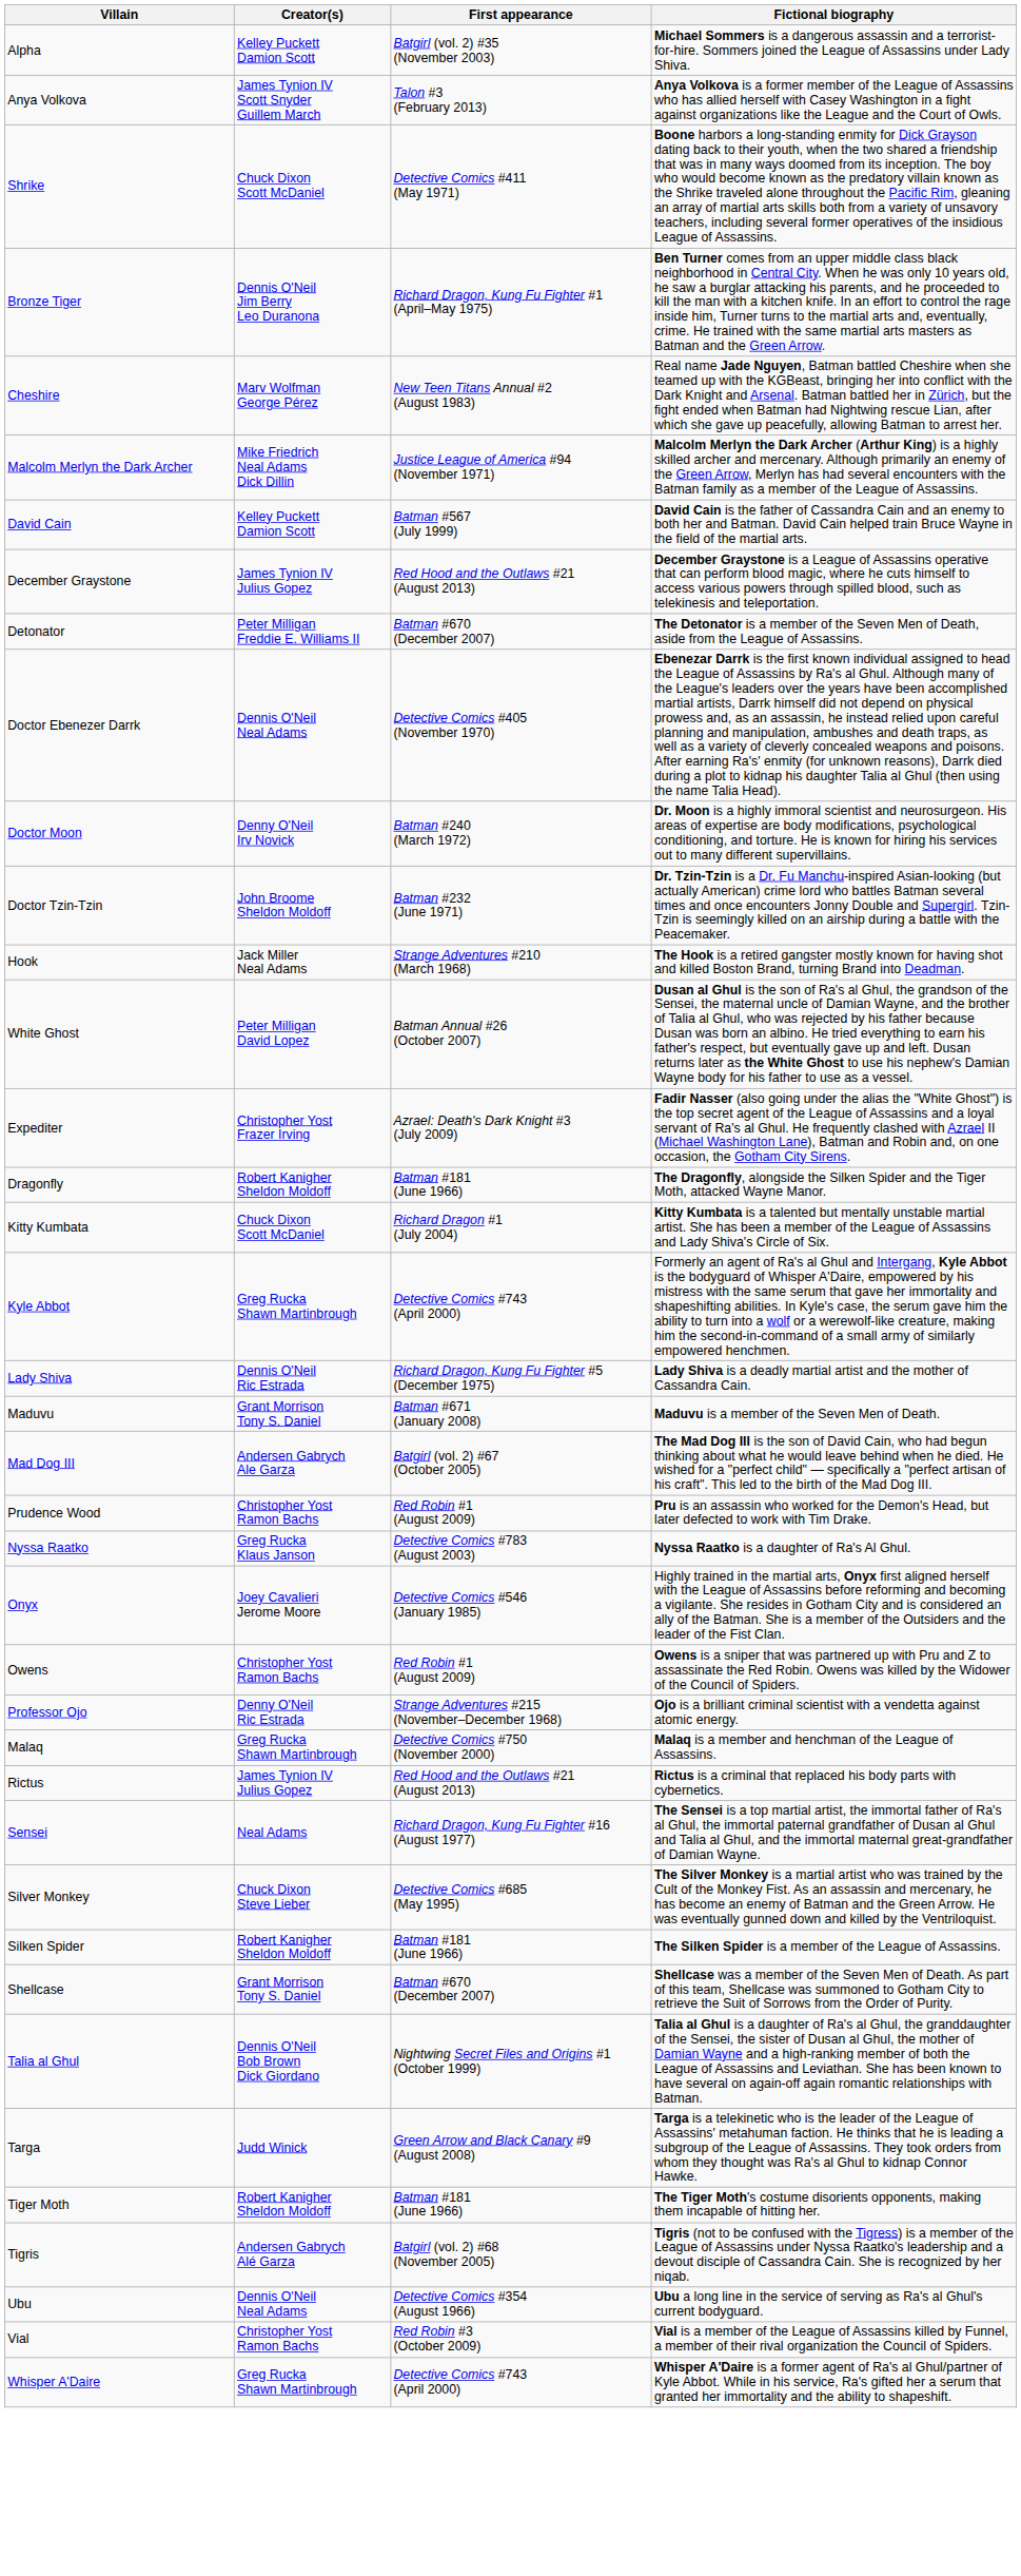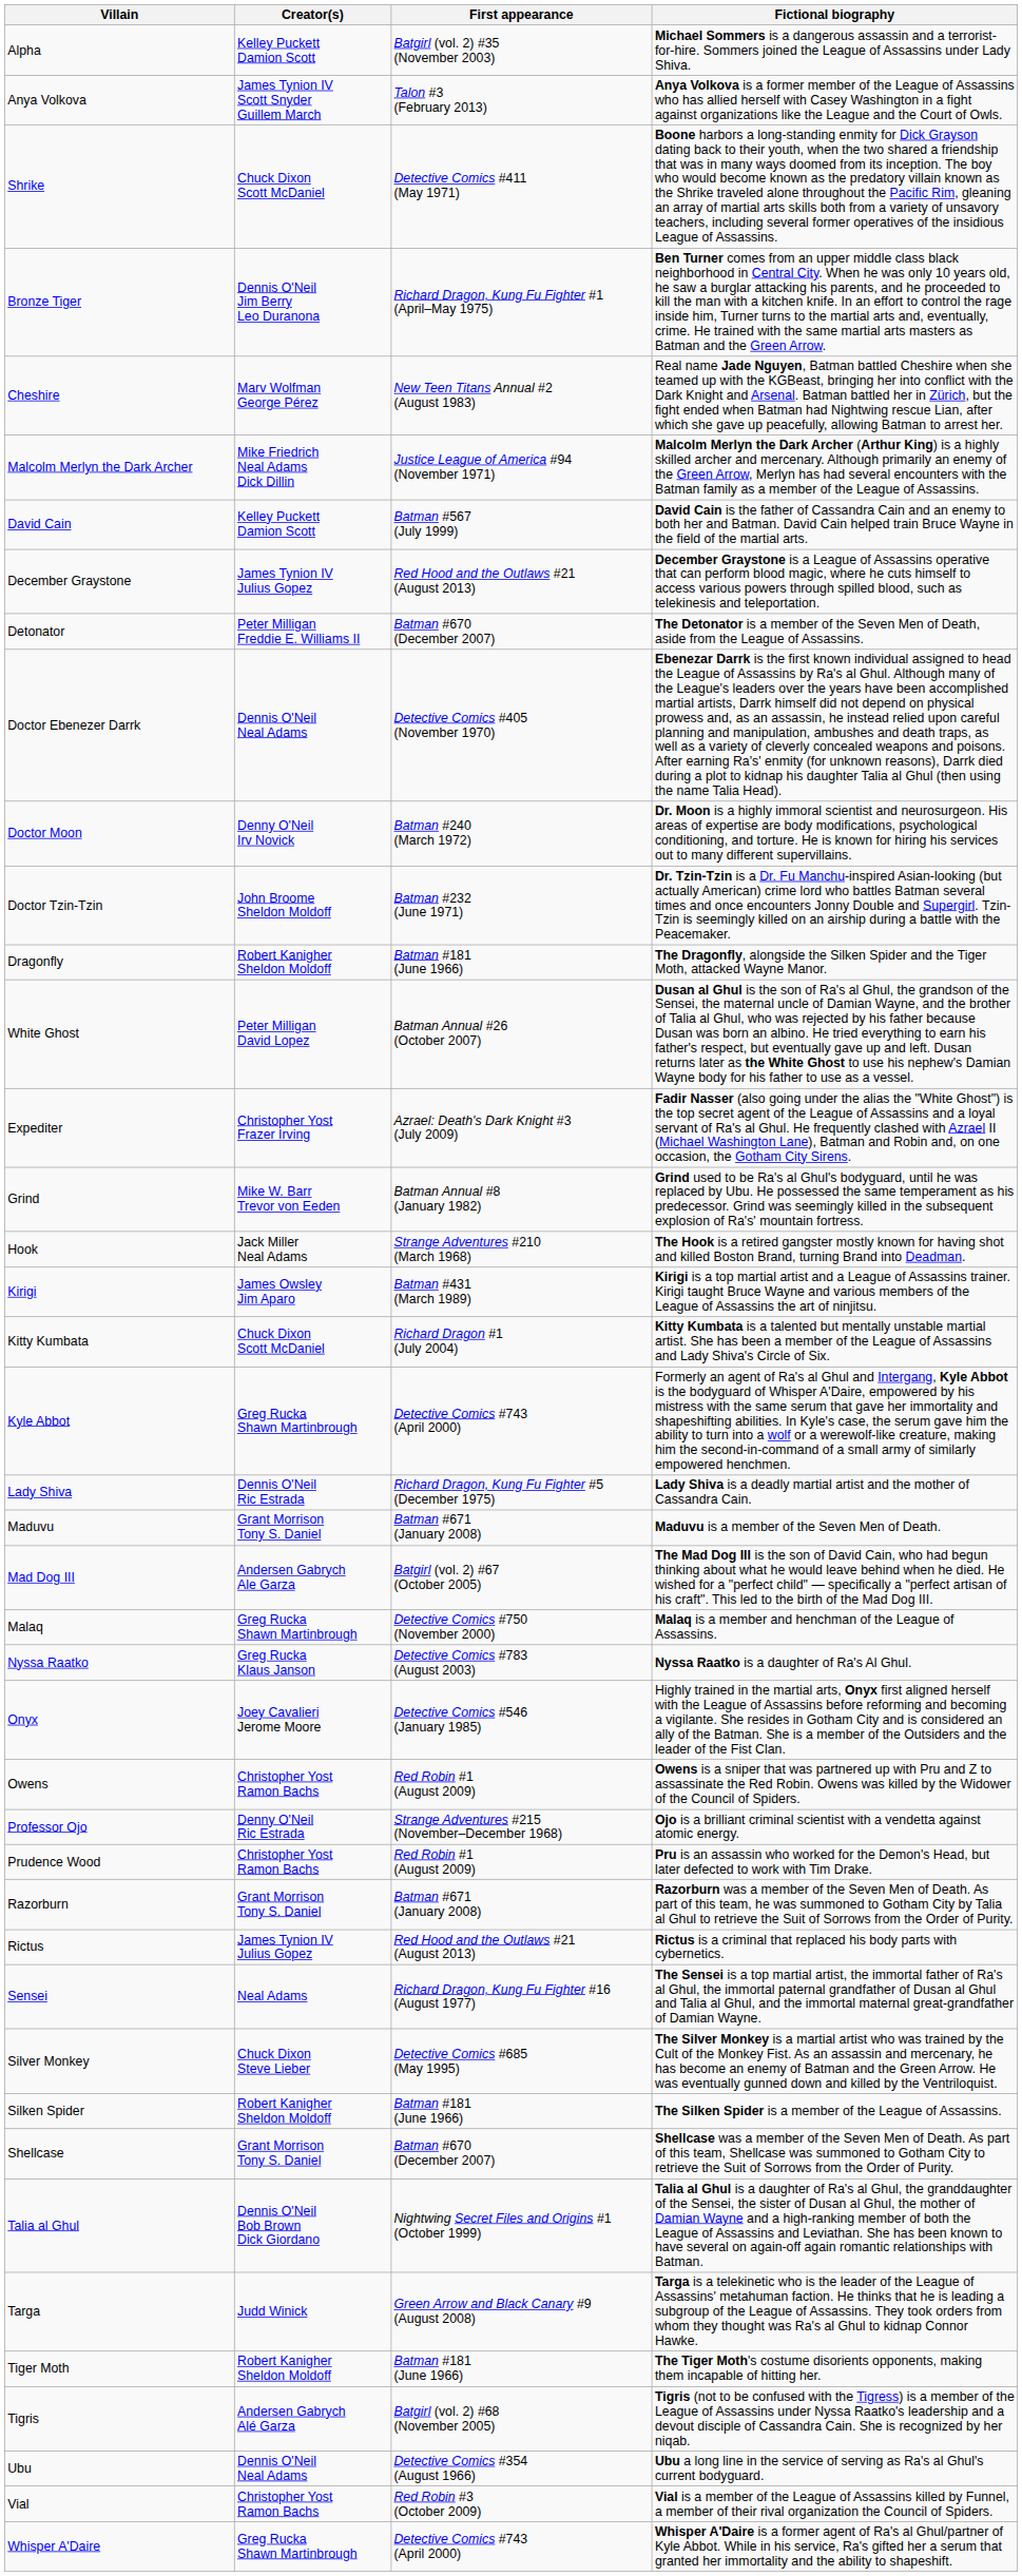rows swapped: Dragonfly <-> Hook
+ row: Grind | Mike W. Barr Trevor von Eeden | Batman Annual #8 (January 1982) | Grind used to be Ra's al Ghul's bodyguard, until he was replaced by Ubu. He possessed the same temperament as his predecessor. Grind was seemingly killed in the subsequent explosion of Ra's' mountain fortress.
+ row: Kirigi | James Owsley Jim Aparo | Batman #431 (March 1989) | Kirigi is a top martial artist and a League of Assassins trainer. Kirigi taught Bruce Wayne and various members of the League of Assassins the art of ninjitsu.
rows swapped: Malaq <-> Prudence Wood
+ row: Razorburn | Grant Morrison Tony S. Daniel | Batman #671 (January 2008) | Razorburn was a member of the Seven Men of Death. As part of this team, he was summoned to Gotham City by Talia al Ghul to retrieve the Suit of Sorrows from the Order of Purity.
